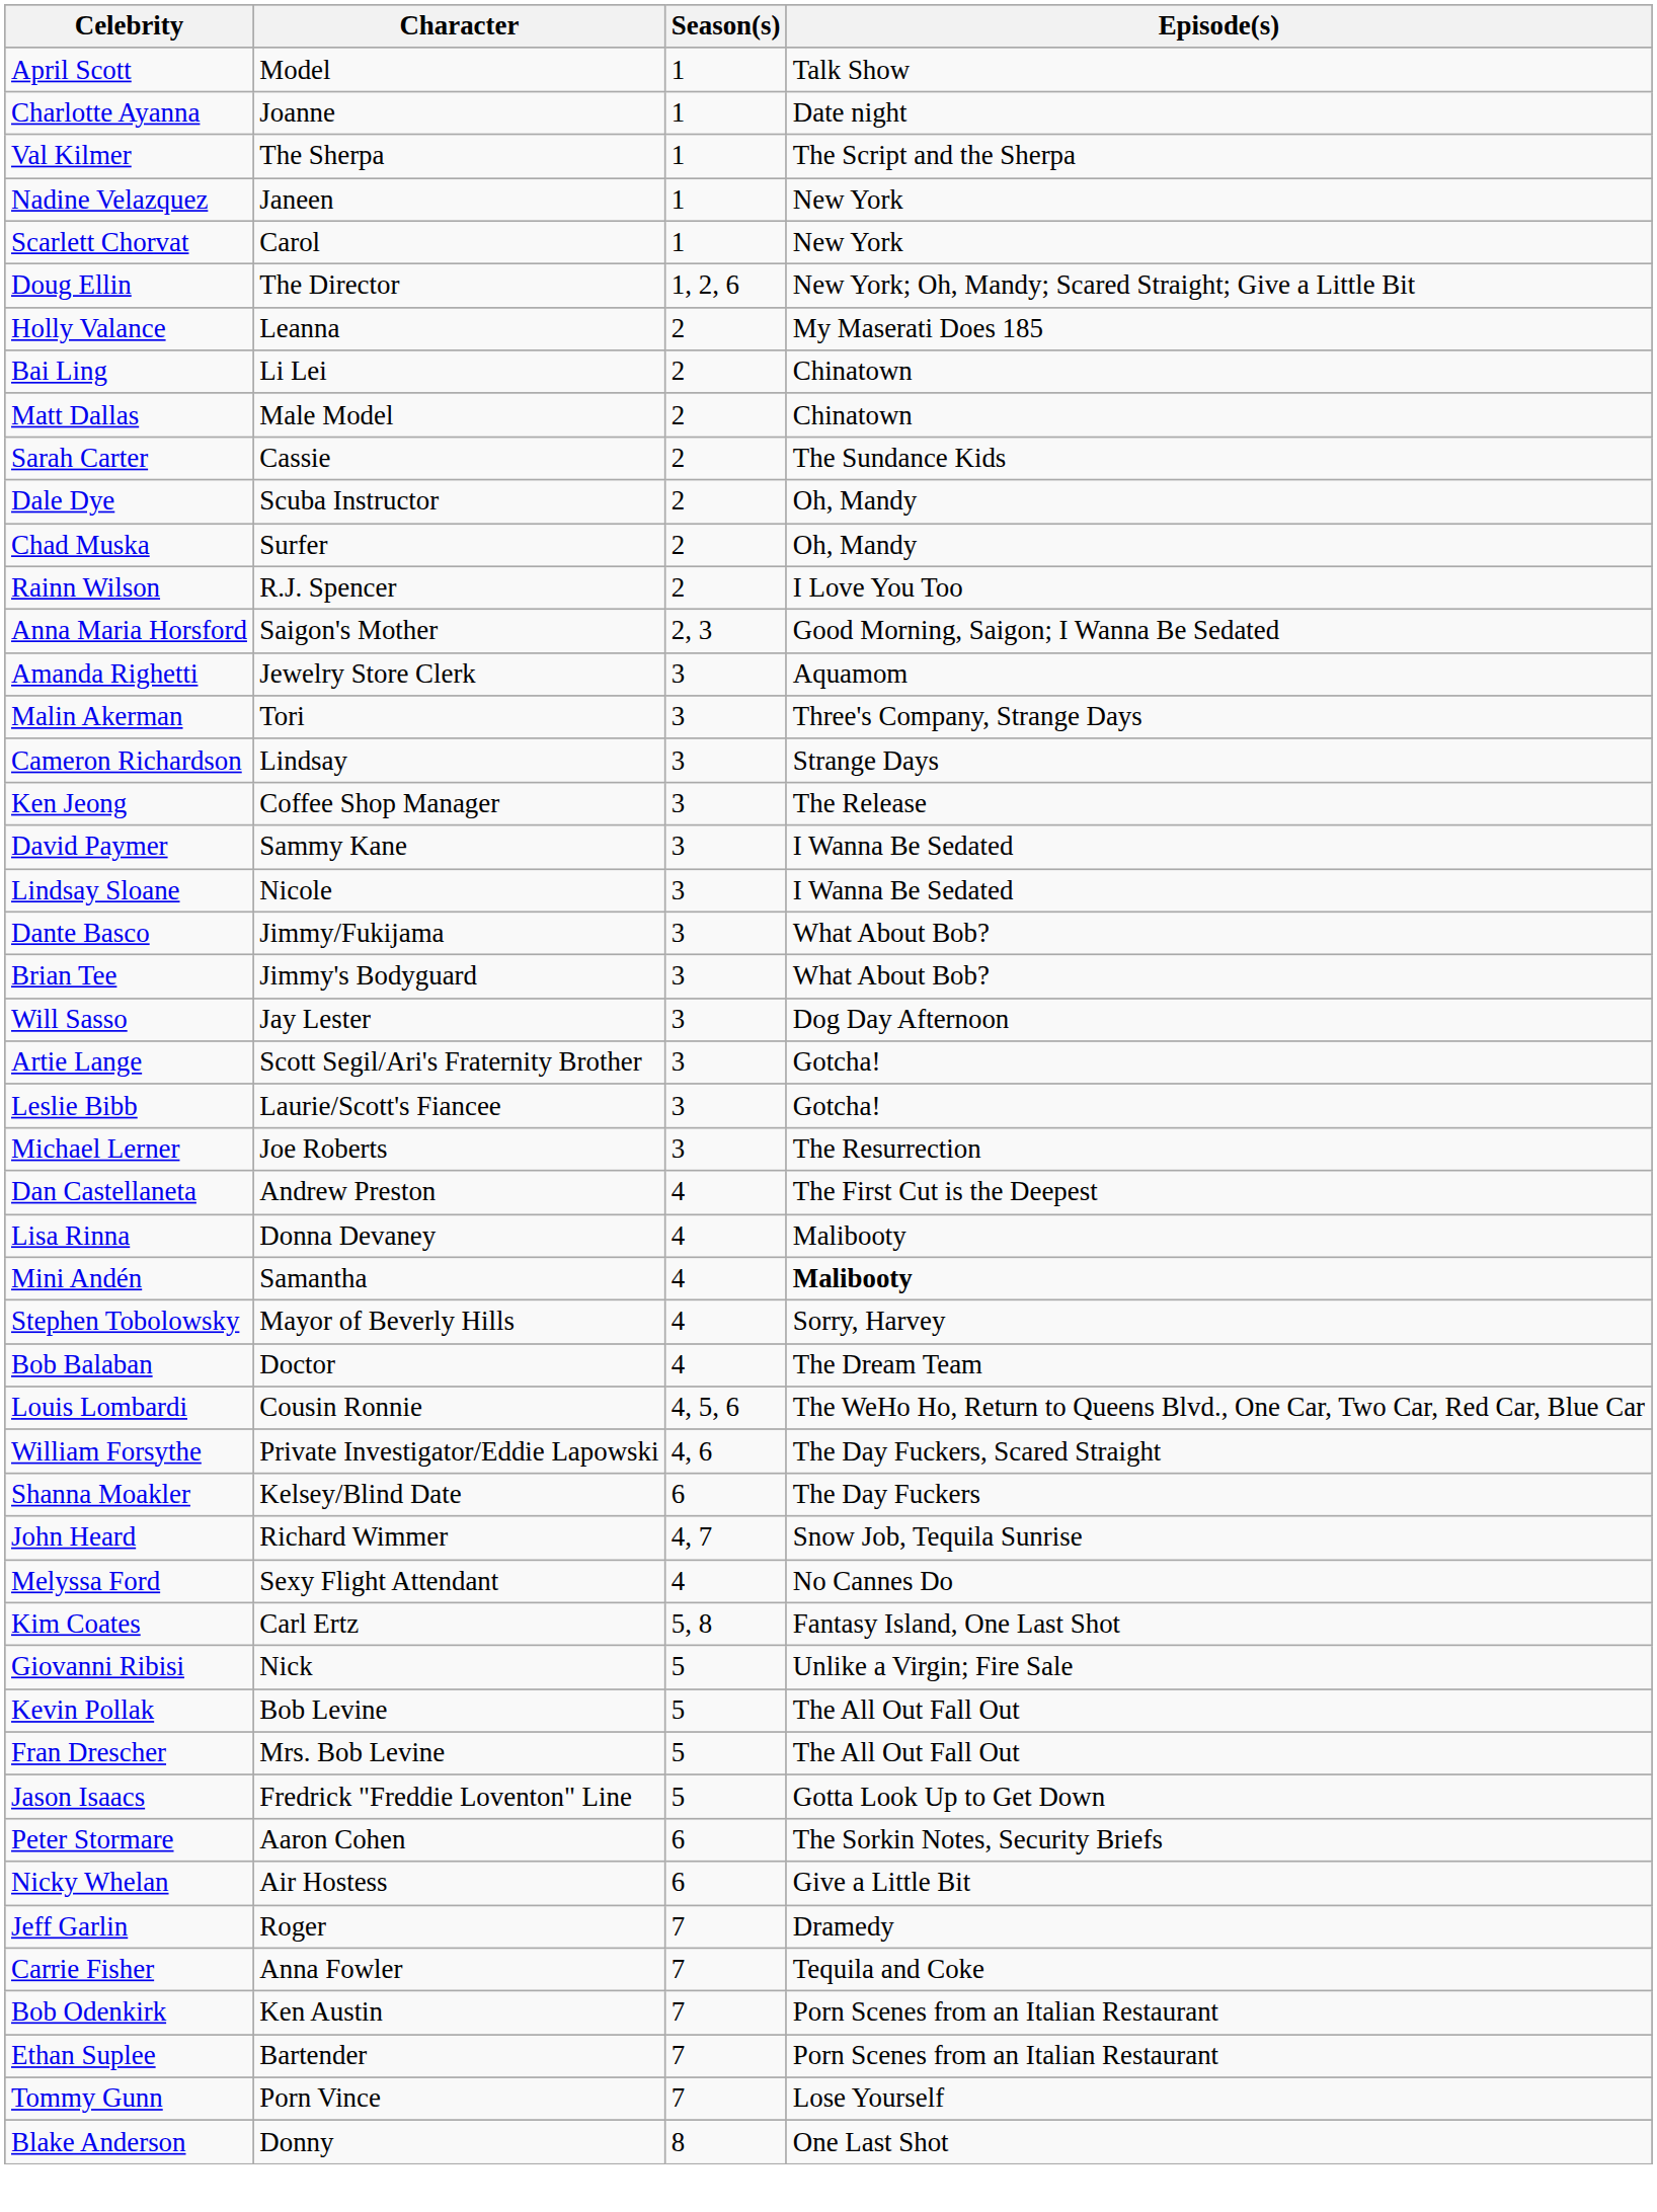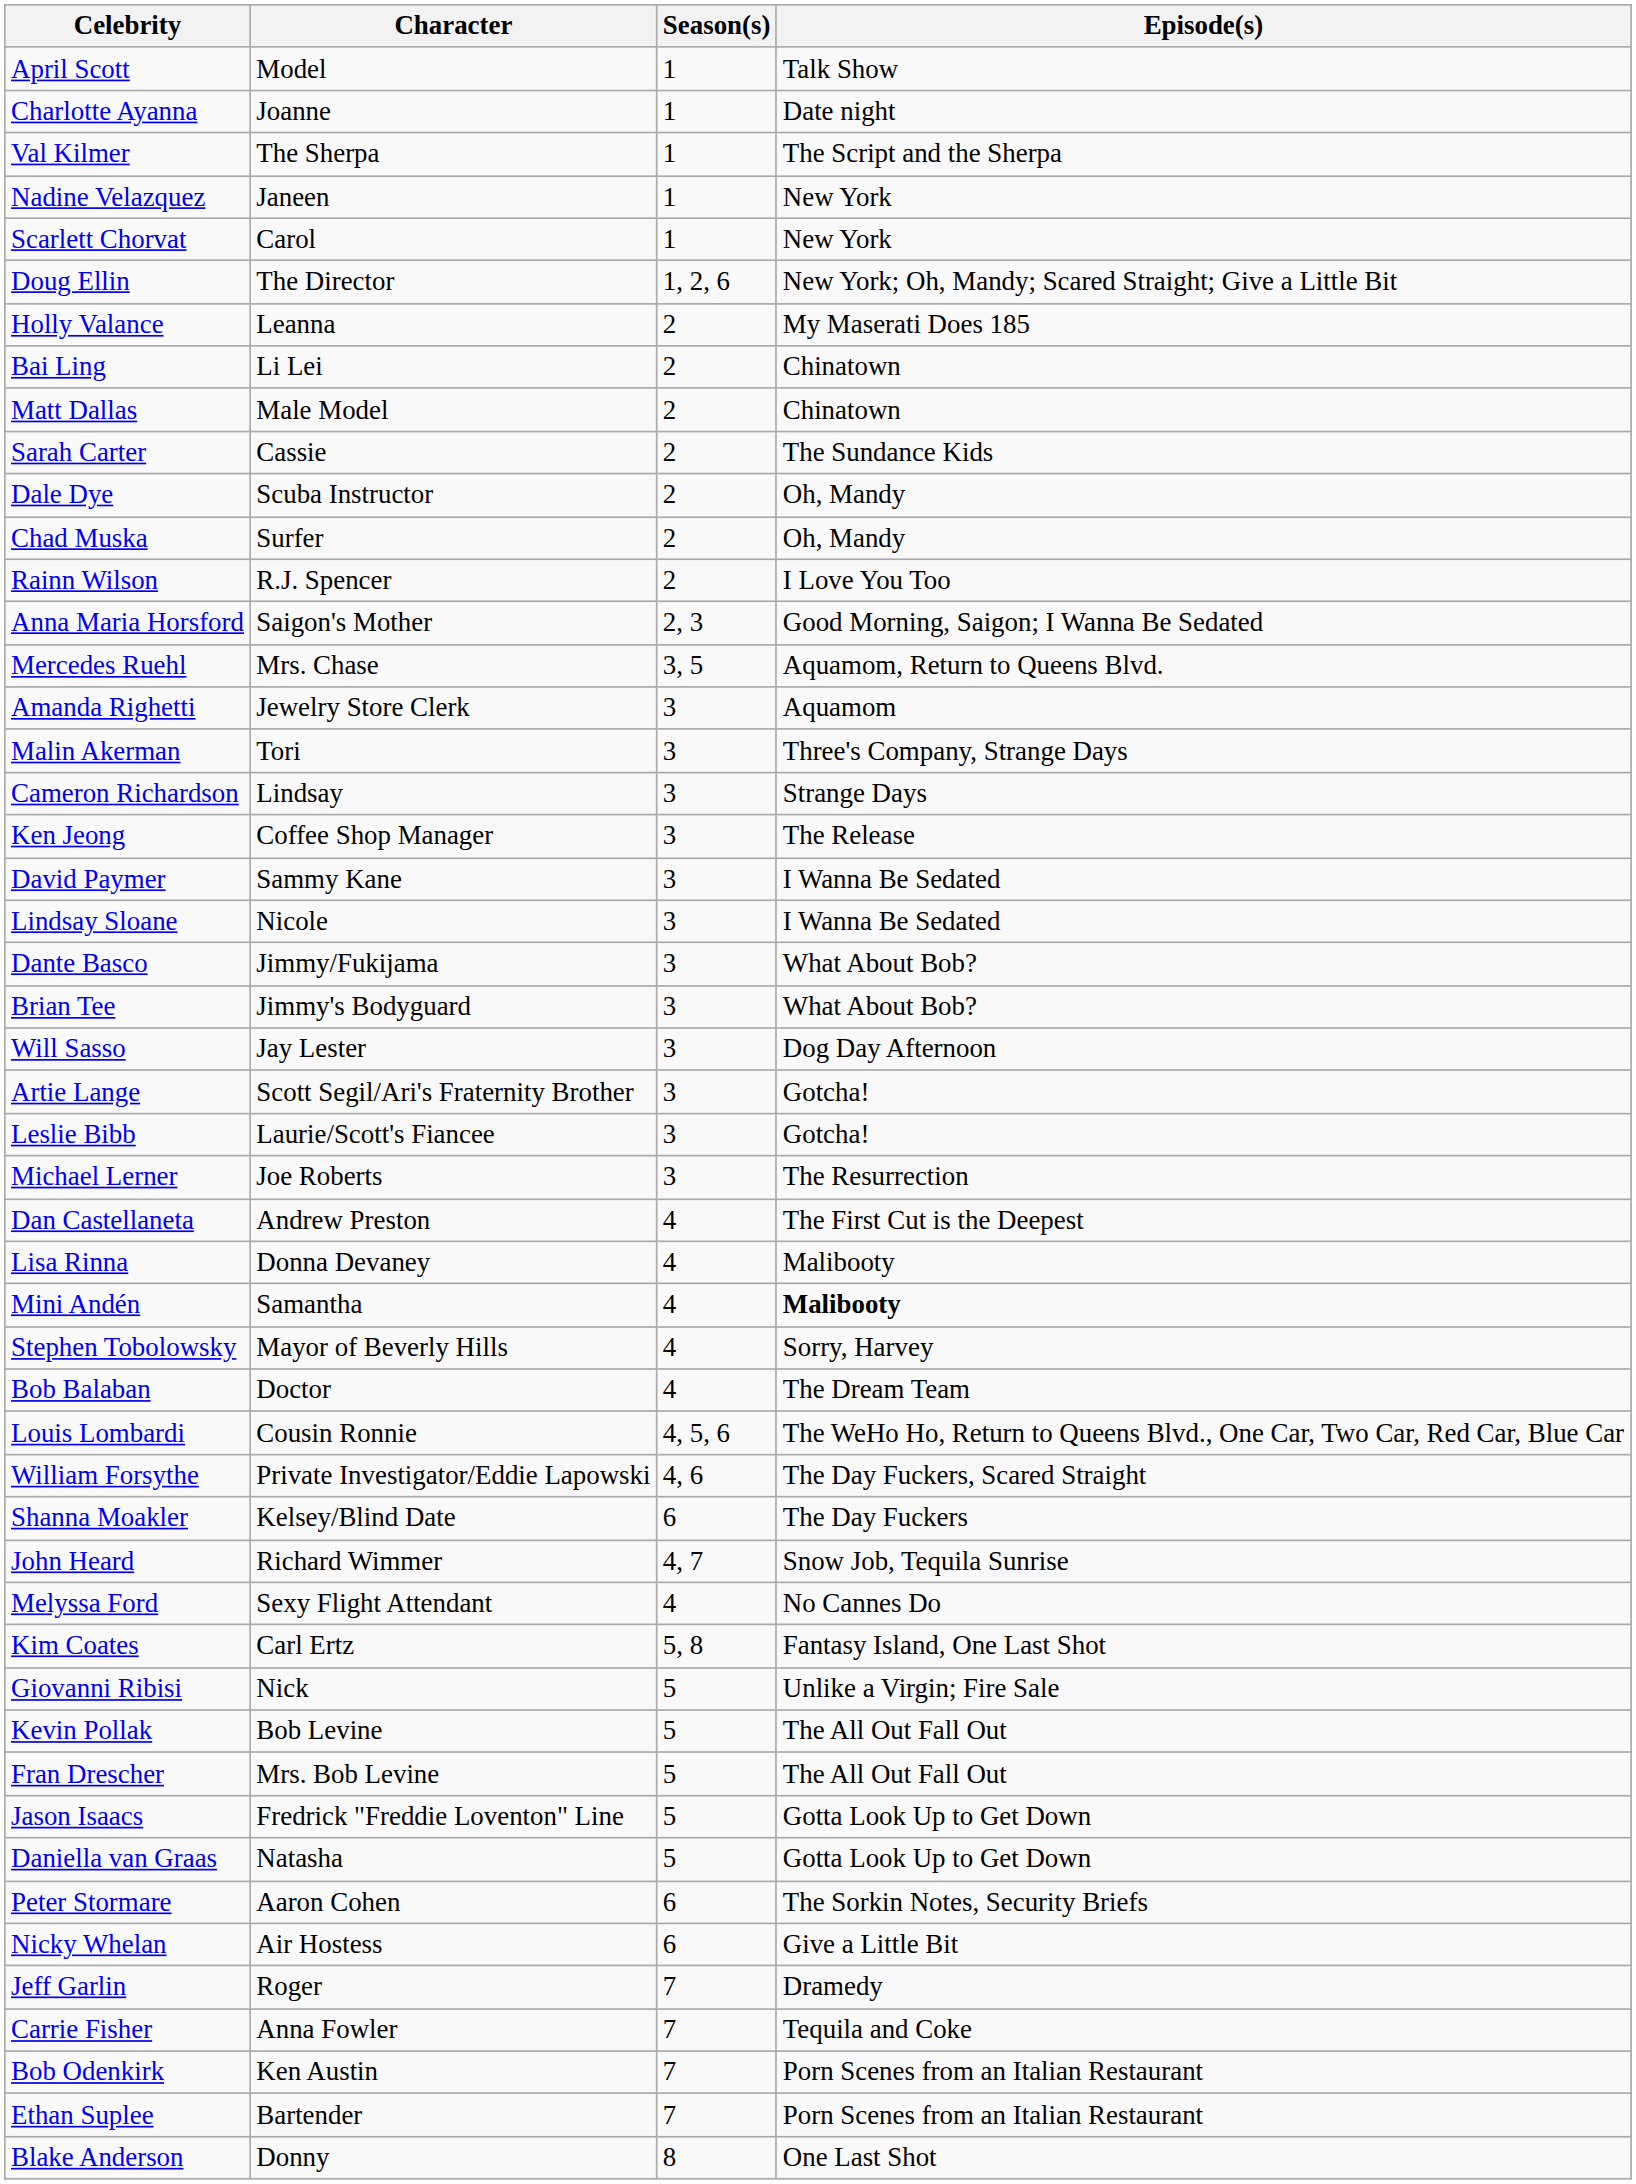+ row: Mercedes Ruehl | Mrs. Chase | 3, 5 | Aquamom, Return to Queens Blvd.
+ row: Daniella van Graas | Natasha | 5 | Gotta Look Up to Get Down
- row: Tommy Gunn | Porn Vince | 7 | Lose Yourself
